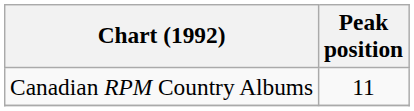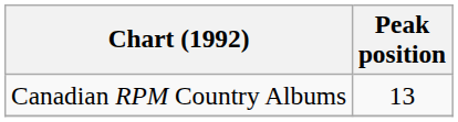Canadian RPM Country Albums | Peak position: 11 -> 13
